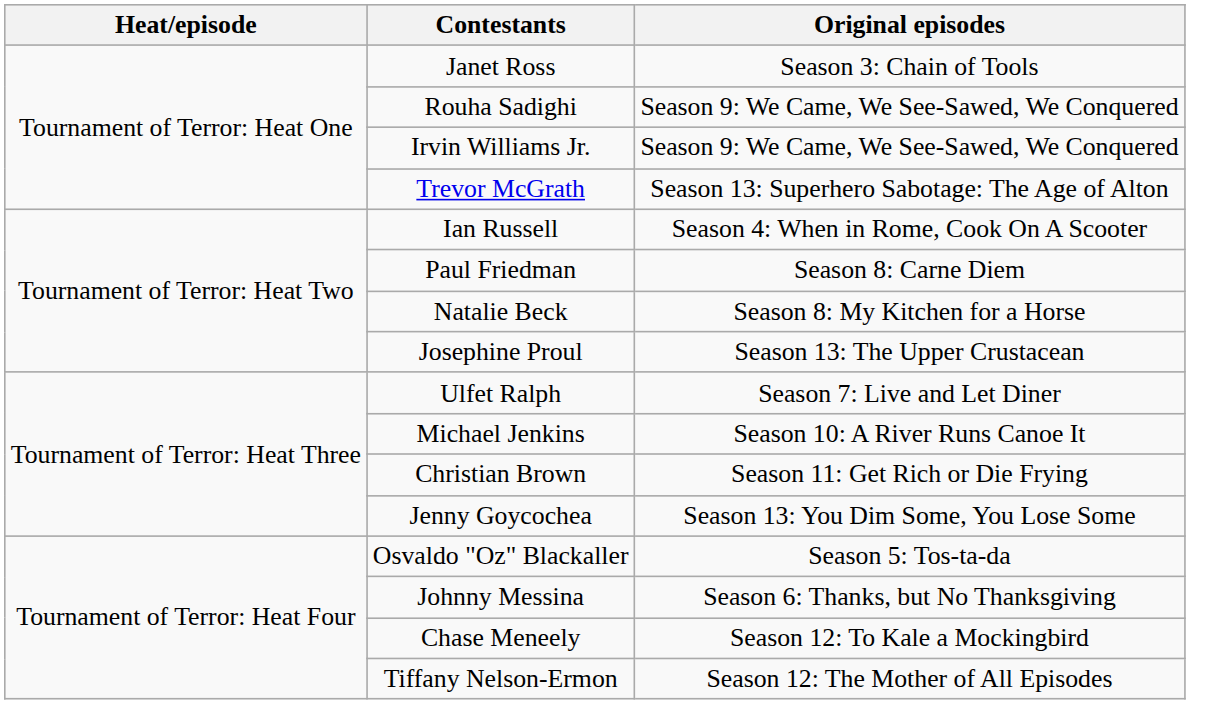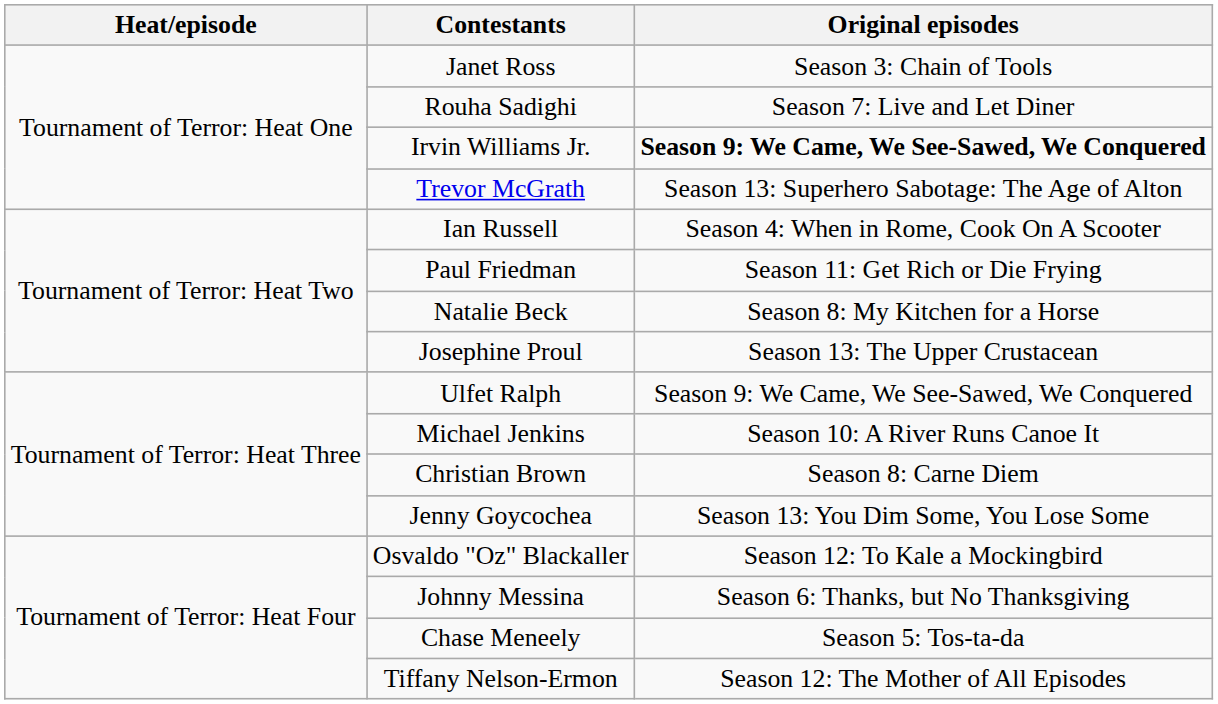Rouha Sadighi | Original episodes: Season 9: We Came, We See-Sawed, We Conquered -> Season 7: Live and Let Diner
Irvin Williams Jr. | Original episodes: normal -> bold
Paul Friedman | Original episodes: Season 8: Carne Diem -> Season 11: Get Rich or Die Frying
Ulfet Ralph | Original episodes: Season 7: Live and Let Diner -> Season 9: We Came, We See-Sawed, We Conquered
Christian Brown | Original episodes: Season 11: Get Rich or Die Frying -> Season 8: Carne Diem
Osvaldo "Oz" Blackaller | Original episodes: Season 5: Tos-ta-da -> Season 12: To Kale a Mockingbird
Chase Meneely | Original episodes: Season 12: To Kale a Mockingbird -> Season 5: Tos-ta-da
